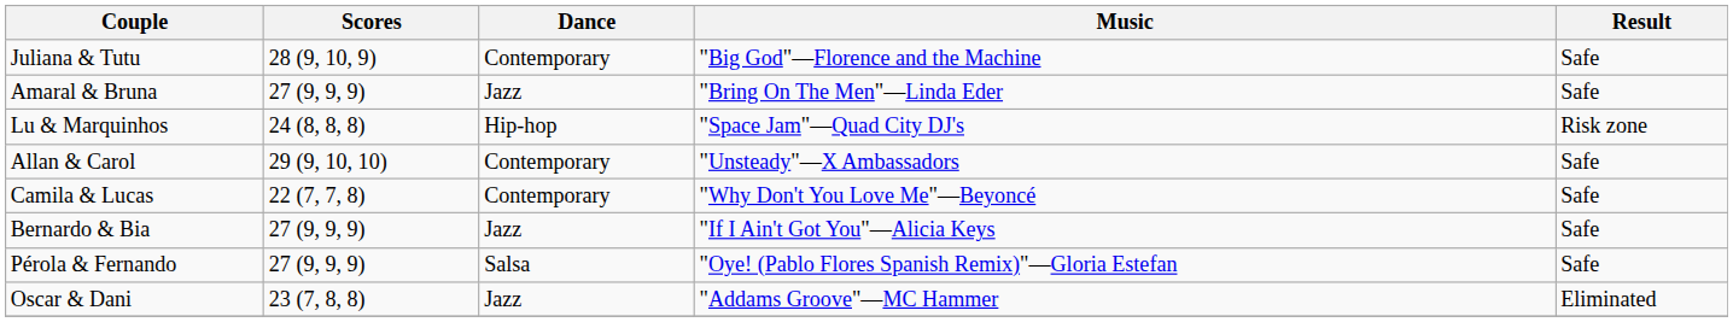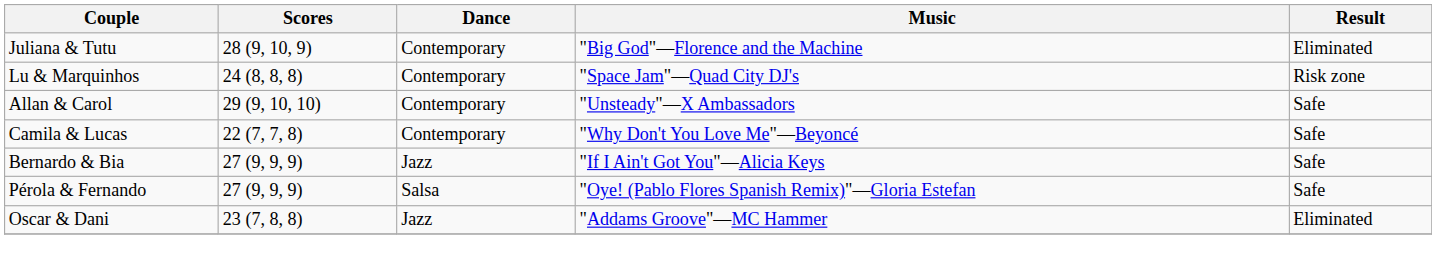Juliana & Tutu | Result: Safe -> Eliminated
- row: Amaral & Bruna | 27 (9, 9, 9) | Jazz | "Bring On The Men"—Linda Eder | Safe
Lu & Marquinhos | Dance: Hip-hop -> Contemporary
